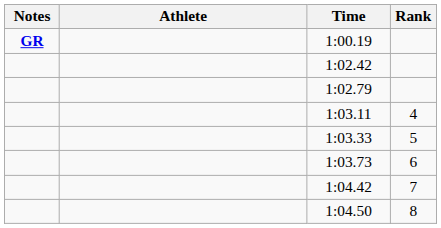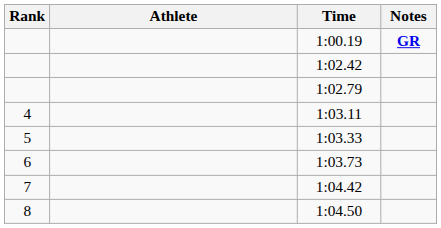columns swapped: Rank <-> Notes
